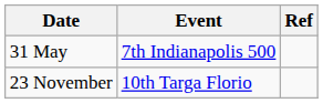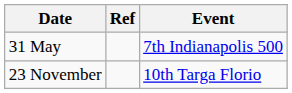columns swapped: Event <-> Ref
